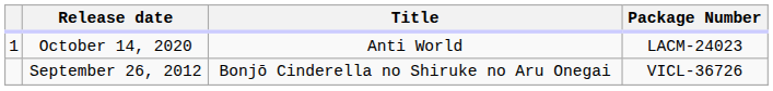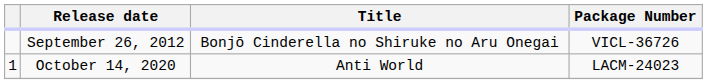rows swapped: September 26, 2012 <-> October 14, 2020
